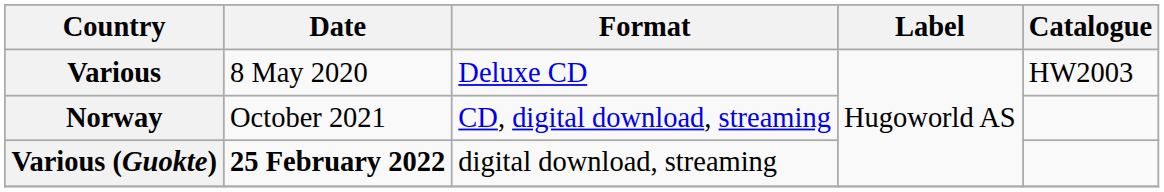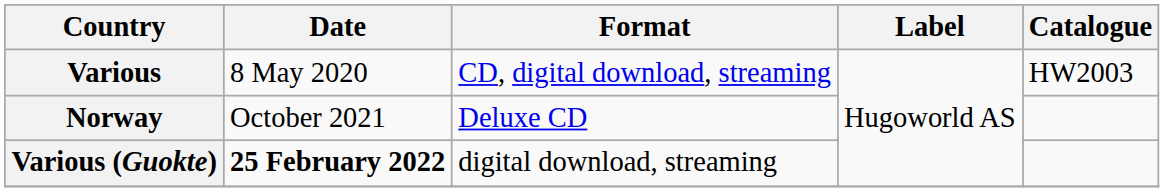Various | Format: Deluxe CD -> CD, digital download, streaming
Norway | Format: CD, digital download, streaming -> Deluxe CD
